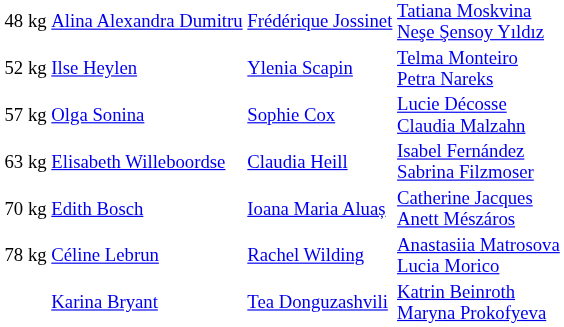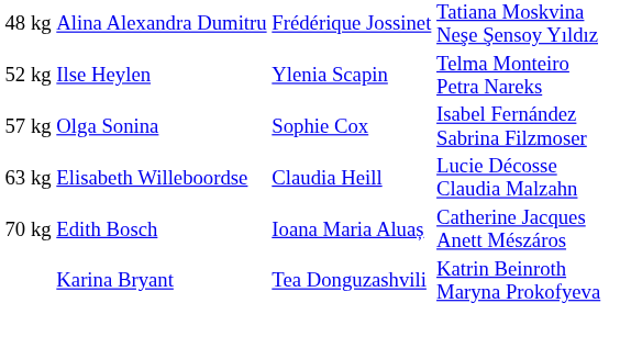57 kg | column 4: Lucie Décosse Claudia Malzahn -> Isabel Fernández Sabrina Filzmoser
63 kg | column 4: Isabel Fernández Sabrina Filzmoser -> Lucie Décosse Claudia Malzahn
- row: 78 kg | Céline Lebrun | Rachel Wilding | Anastasiia Matrosova Lucia Morico
